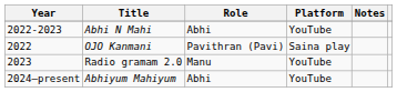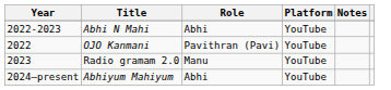OJO Kanmani | Platform: Saina play -> YouTube
